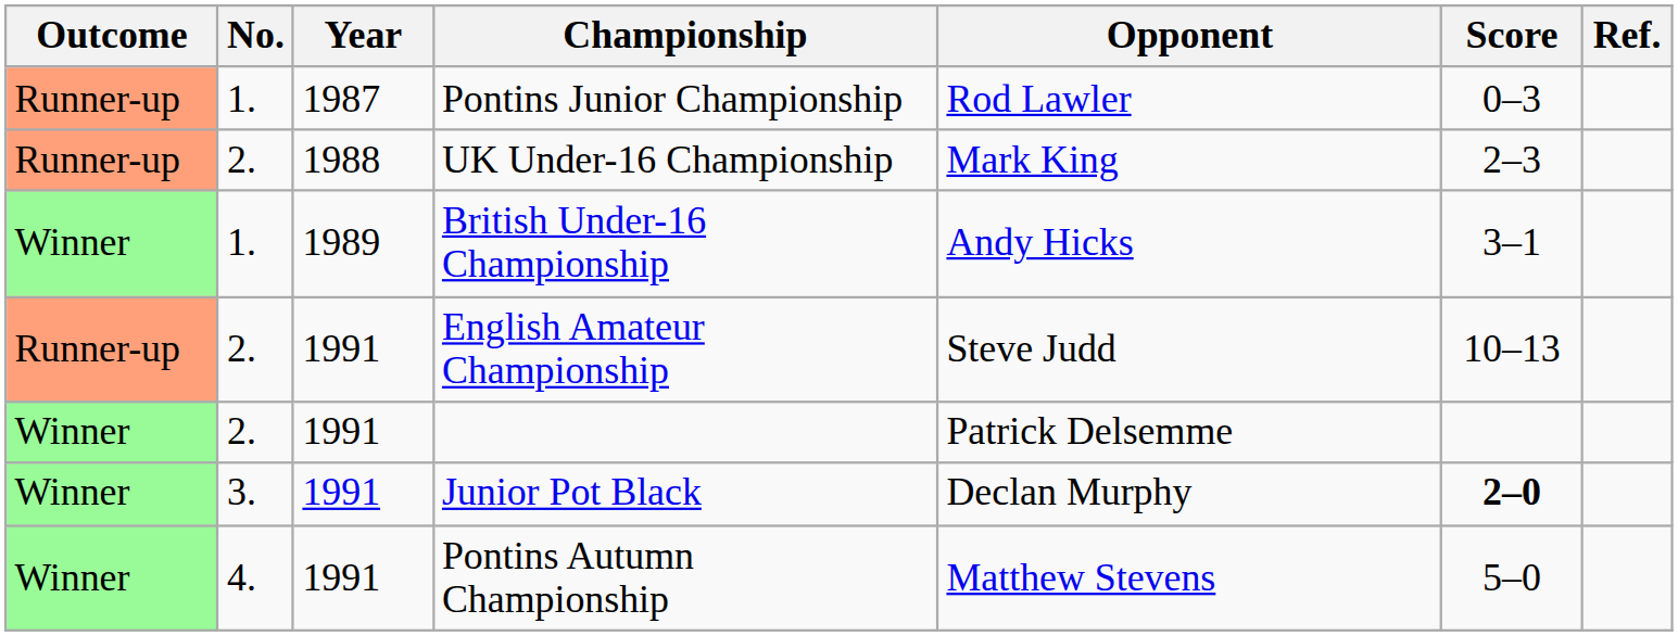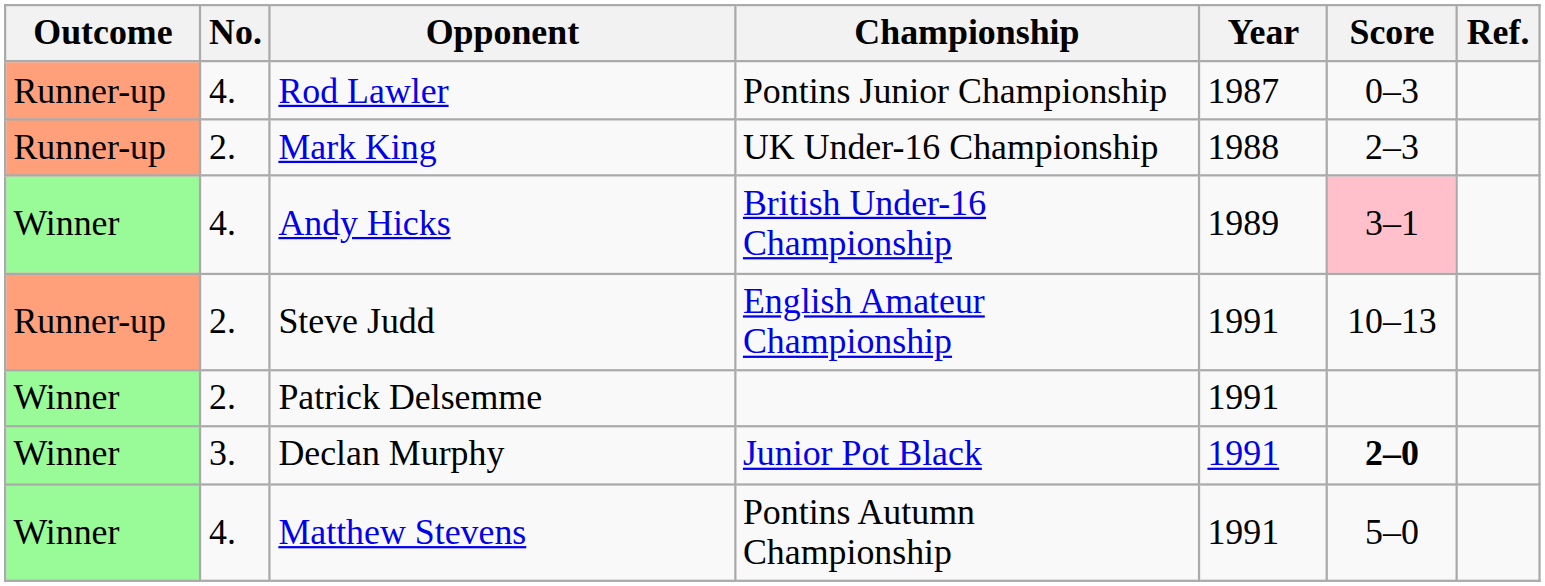columns swapped: Year <-> Opponent
Pontins Junior Championship | No.: 1. -> 4.
British Under-16 Championship | No.: 1. -> 4.
British Under-16 Championship | Score: no background -> pink background
